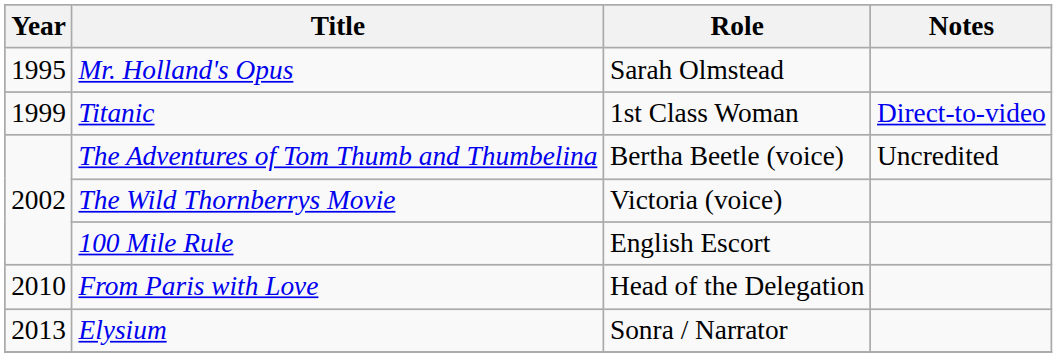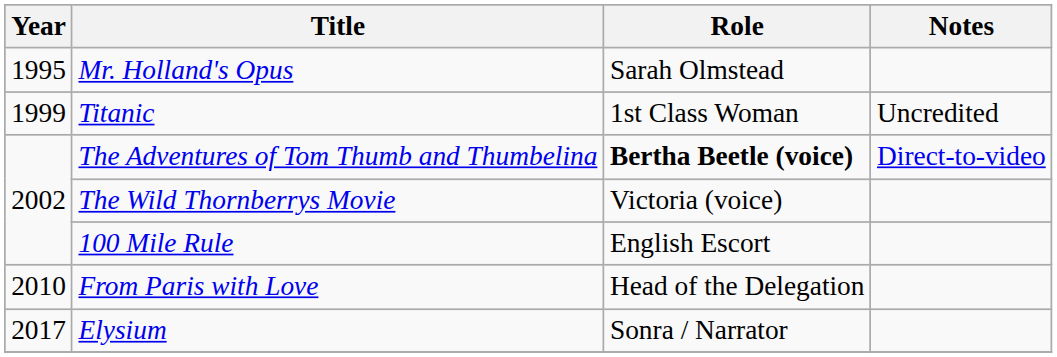Titanic | Notes: Direct-to-video -> Uncredited
The Adventures of Tom Thumb and Thumbelina | Role: normal -> bold
The Adventures of Tom Thumb and Thumbelina | Notes: Uncredited -> Direct-to-video
Elysium | Year: 2013 -> 2017
